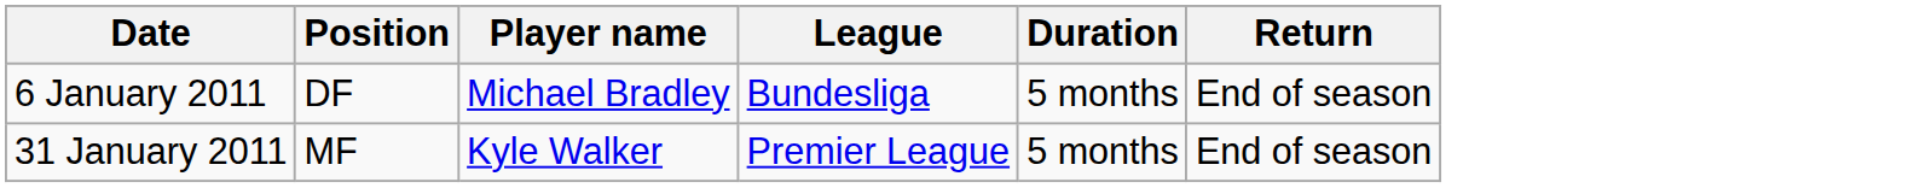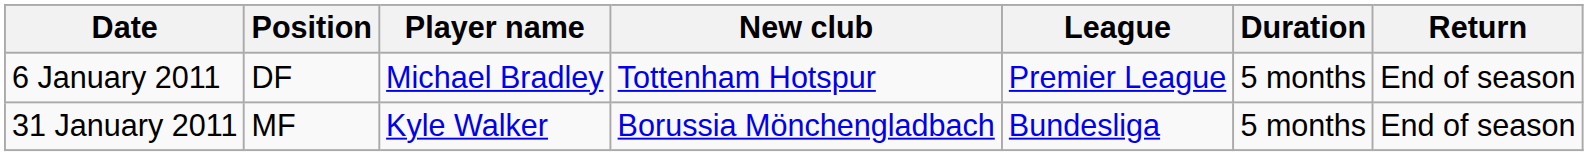+ column: New club | Tottenham Hotspur | Borussia Mönchengladbach
6 January 2011 | League: Bundesliga -> Premier League
31 January 2011 | League: Premier League -> Bundesliga
